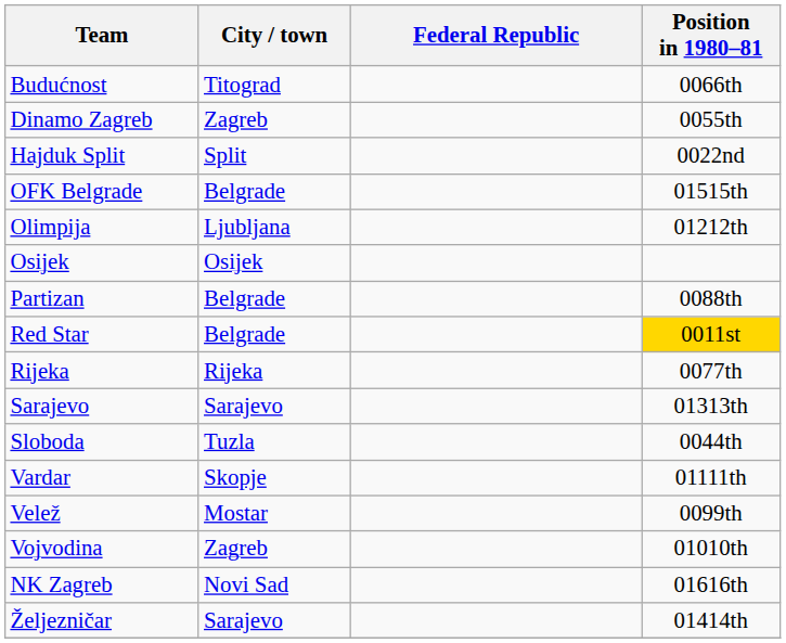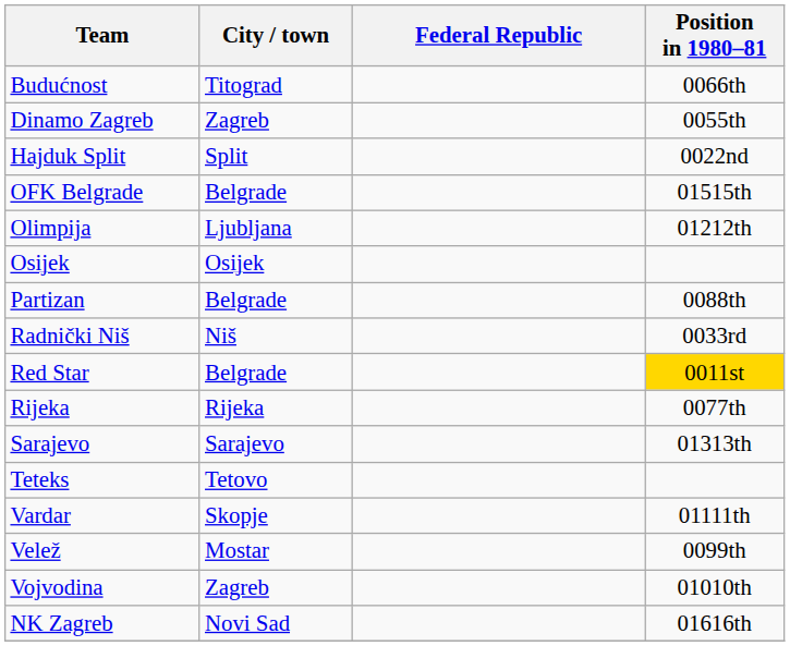+ row: Radnički Niš | Niš | 0033rd
- row: Sloboda | Tuzla | 0044th
+ row: Teteks | Tetovo
- row: Željezničar | Sarajevo | 01414th
